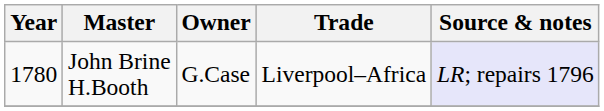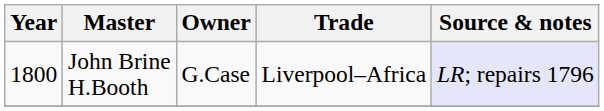John Brine H.Booth | Year: 1780 -> 1800
